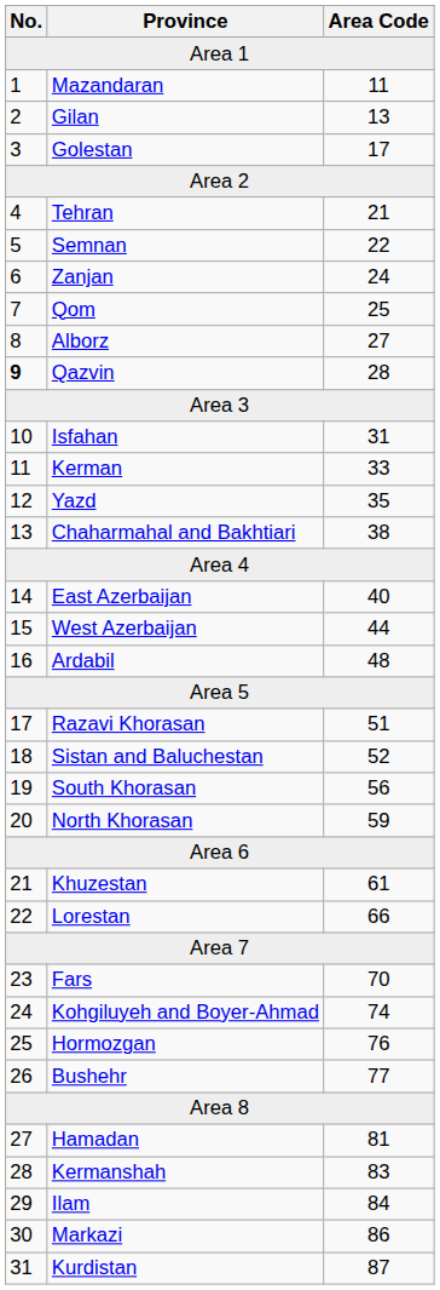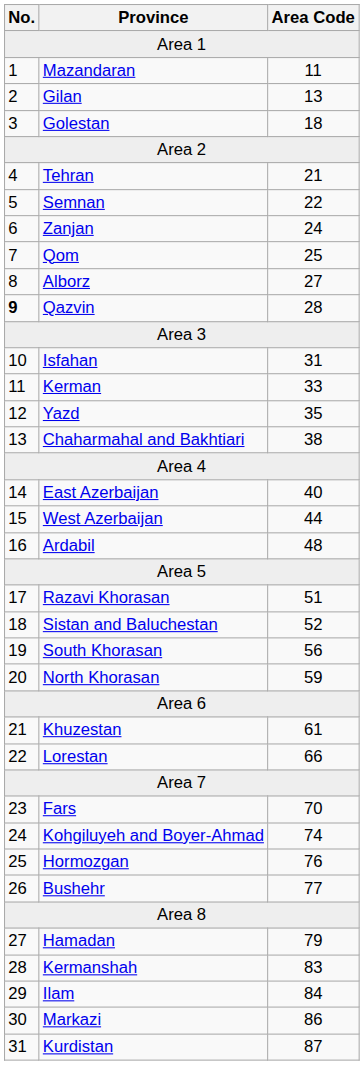Golestan | Area Code: 17 -> 18
Hamadan | Area Code: 81 -> 79
